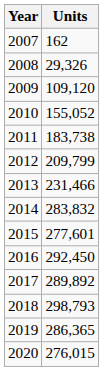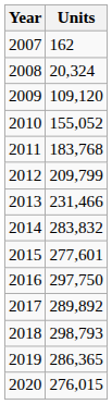2008 | Units: 29,326 -> 20,324
2011 | Units: 183,738 -> 183,768
2016 | Units: 292,450 -> 297,750
